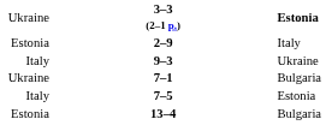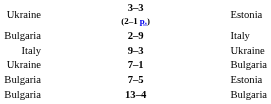3–3 (2–1 p.) | column 3: bold -> normal
2–9 | column 1: Estonia -> Bulgaria
7–5 | column 1: Italy -> Bulgaria
13–4 | column 1: Estonia -> Bulgaria
